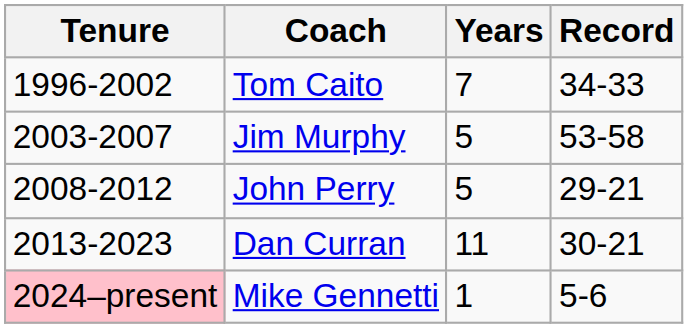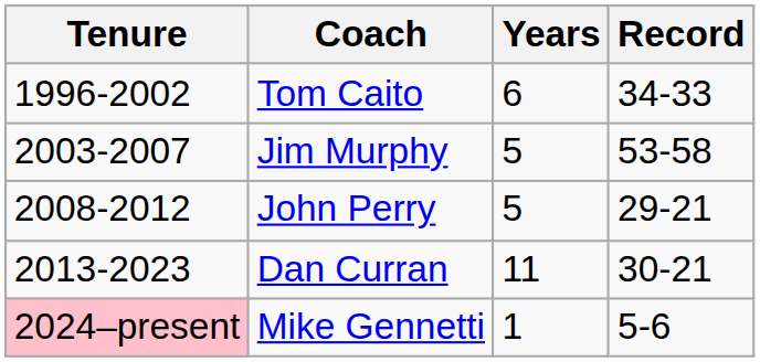Tom Caito | Years: 7 -> 6
